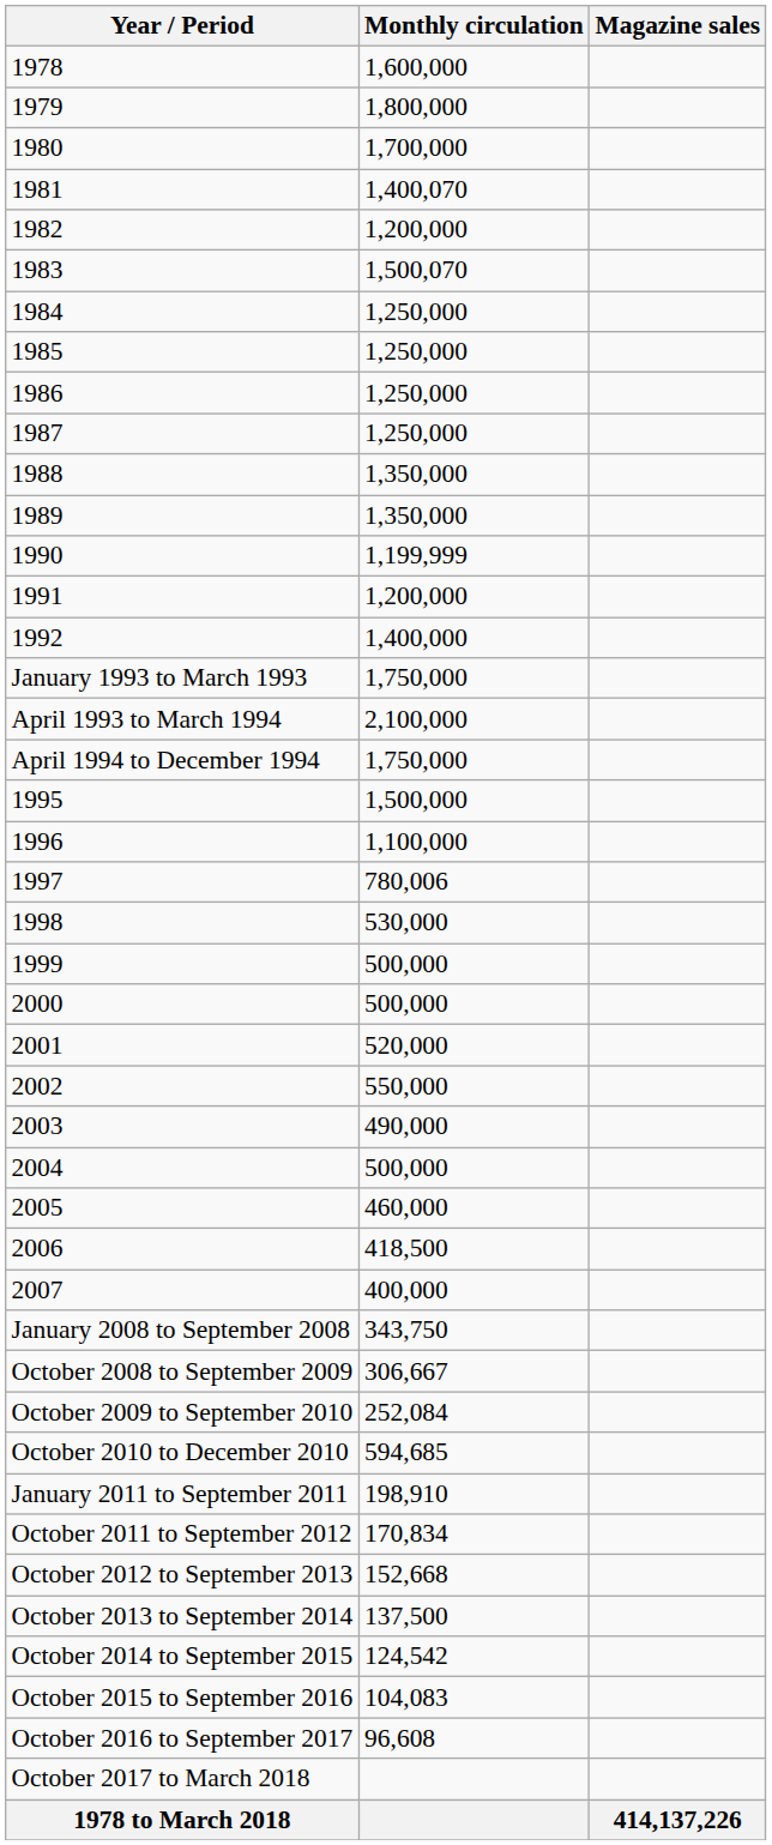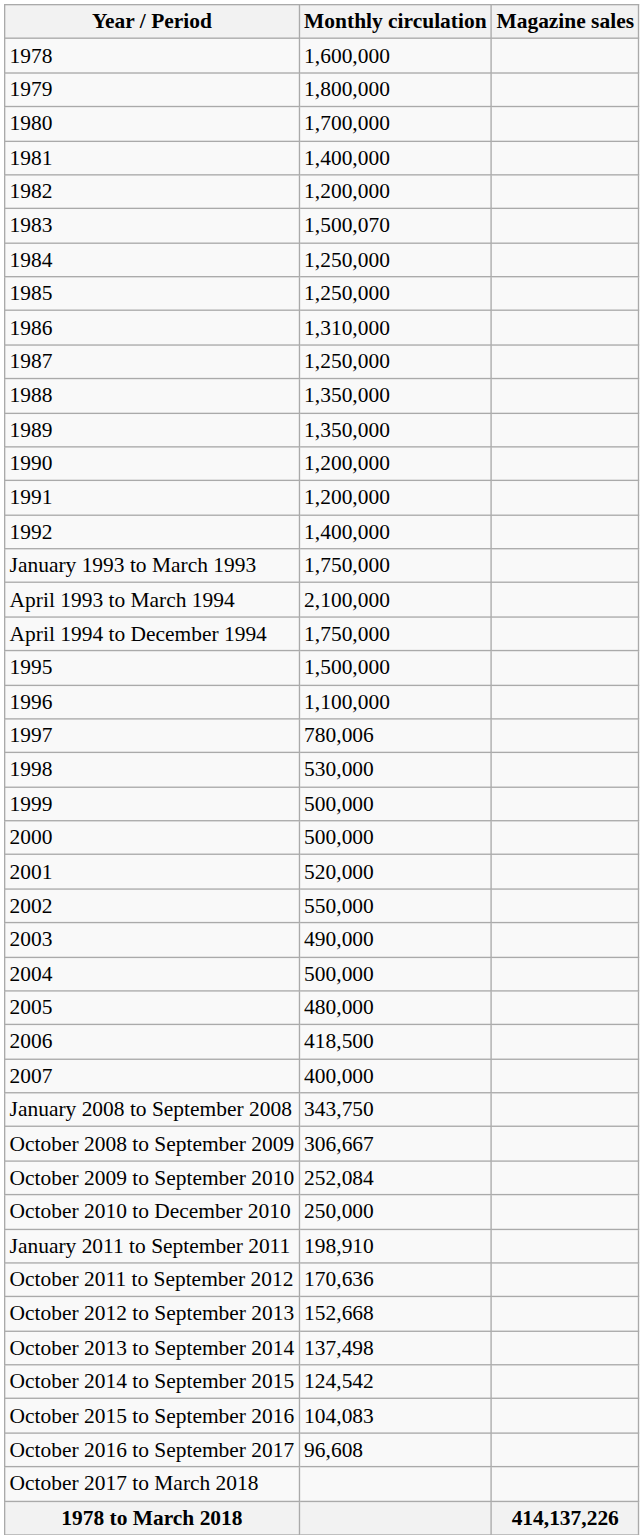1981 | Monthly circulation: 1,400,070 -> 1,400,000
1986 | Monthly circulation: 1,250,000 -> 1,310,000
1990 | Monthly circulation: 1,199,999 -> 1,200,000
2005 | Monthly circulation: 460,000 -> 480,000
October 2010 to December 2010 | Monthly circulation: 594,685 -> 250,000
October 2011 to September 2012 | Monthly circulation: 170,834 -> 170,636
October 2013 to September 2014 | Monthly circulation: 137,500 -> 137,498
